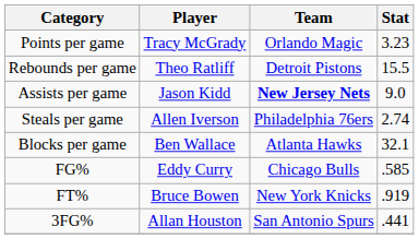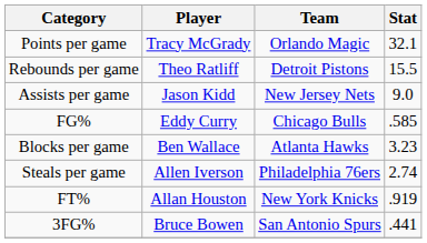Points per game | Stat: 3.23 -> 32.1
Assists per game | Team: bold -> normal
rows swapped: Steals per game <-> FG%
Blocks per game | Stat: 32.1 -> 3.23
FT% | Player: Bruce Bowen -> Allan Houston
3FG% | Player: Allan Houston -> Bruce Bowen
